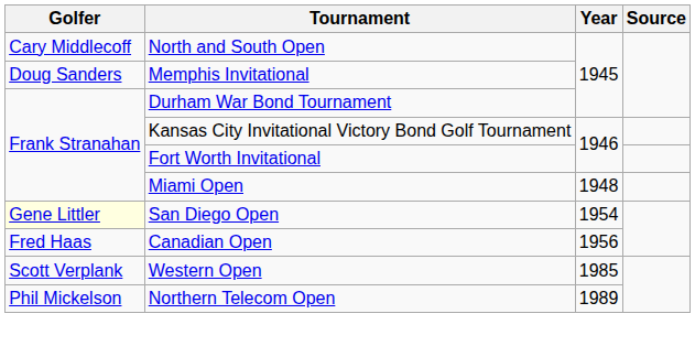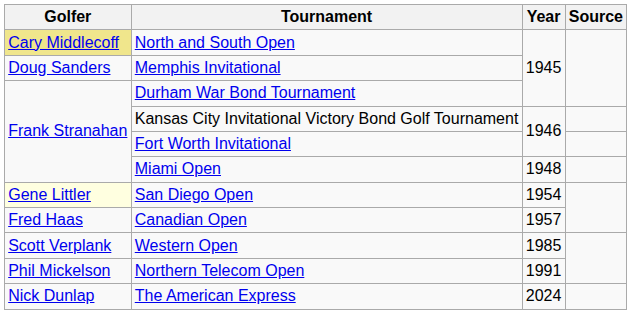North and South Open | Golfer: no background -> khaki background
Canadian Open | Year: 1956 -> 1957
Northern Telecom Open | Year: 1989 -> 1991
+ row: Nick Dunlap | The American Express | 2024
